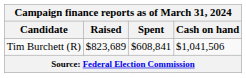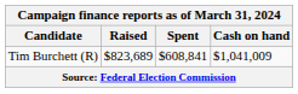Tim Burchett (R) | Cash on hand: $1,041,506 -> $1,041,009
